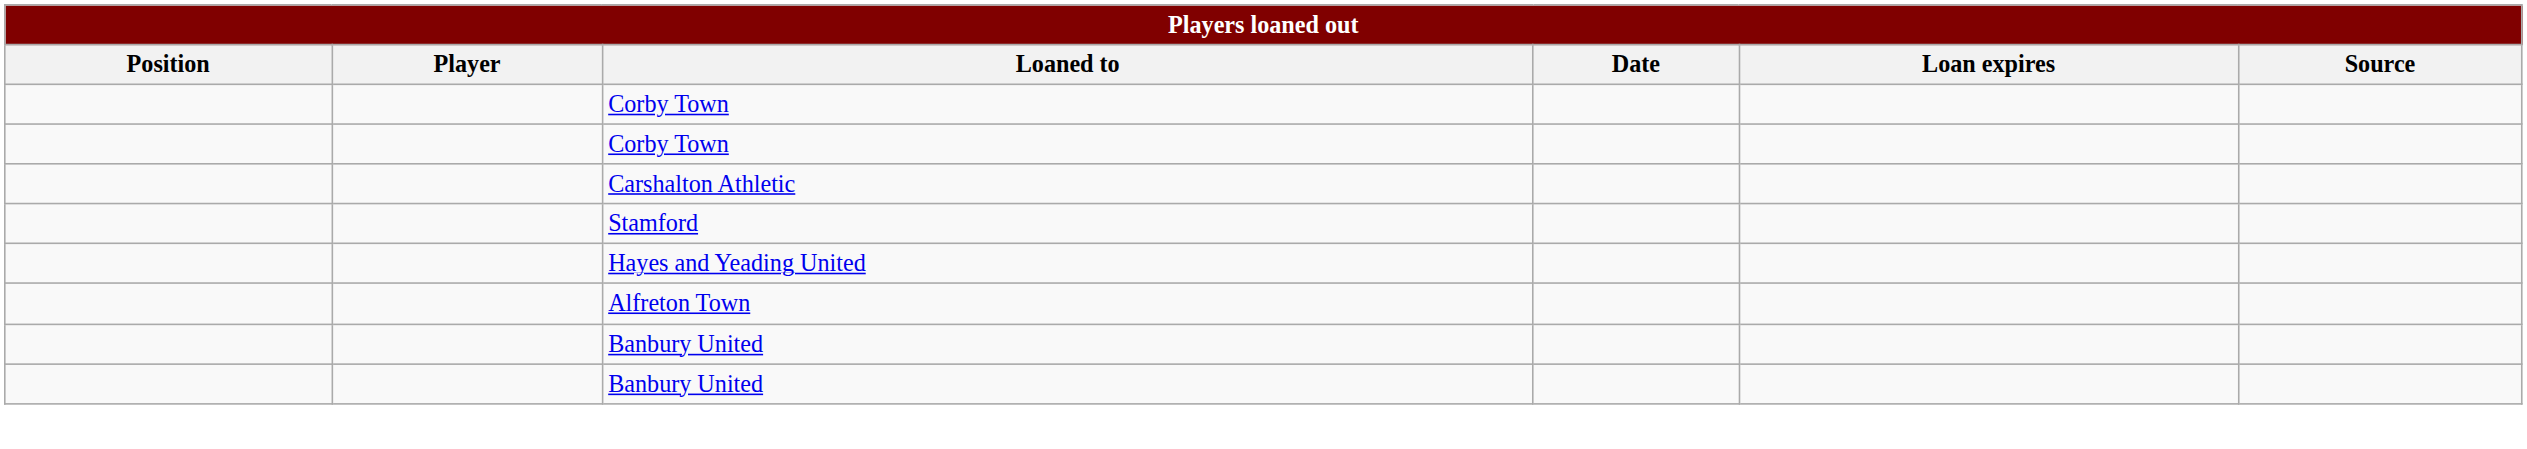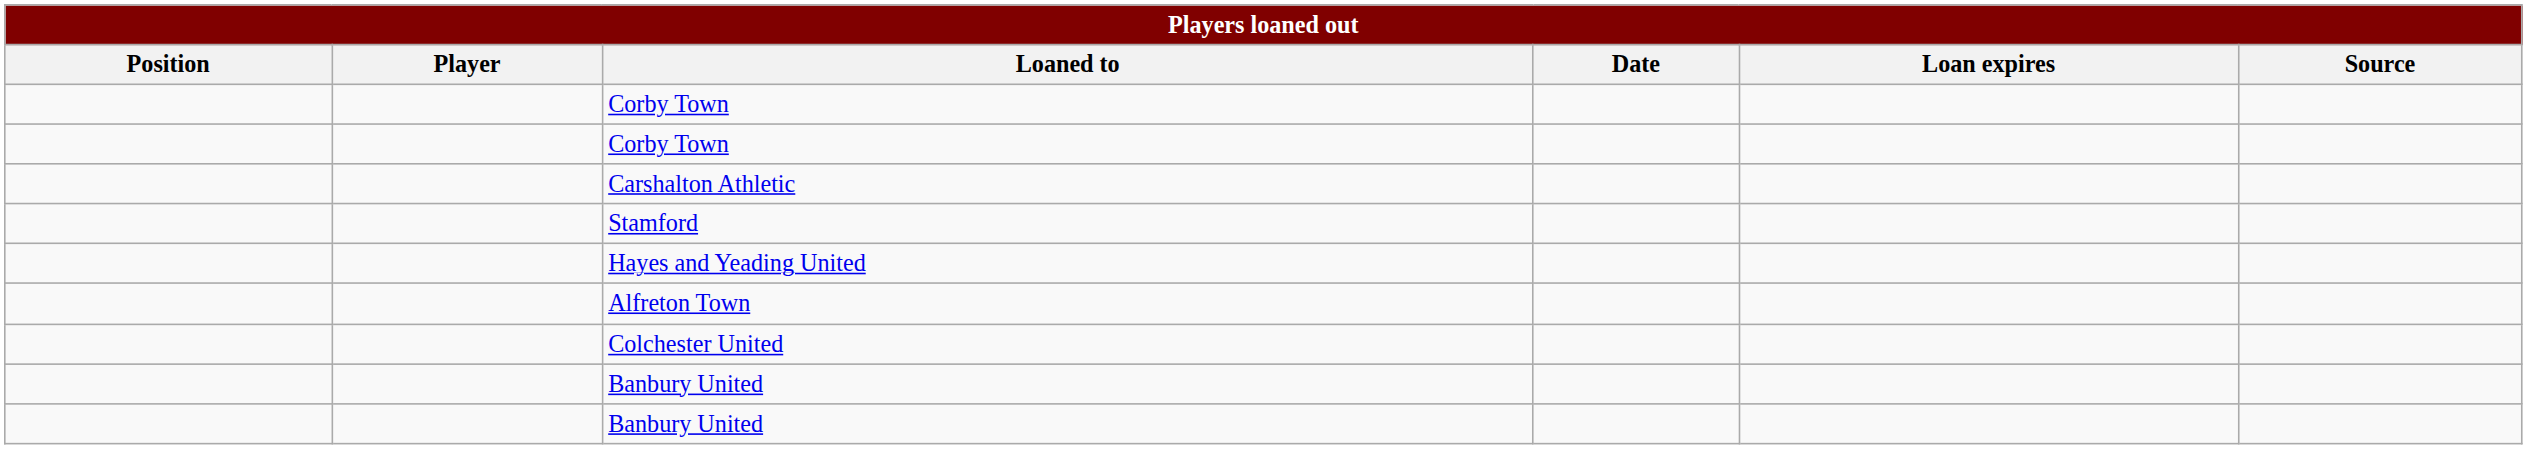+ row: Colchester United
